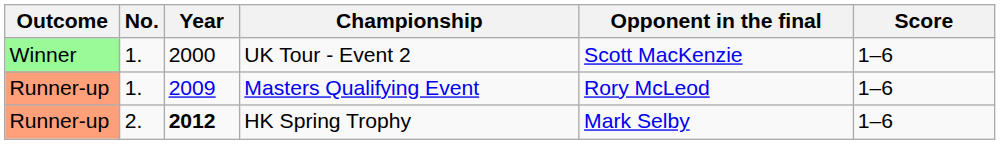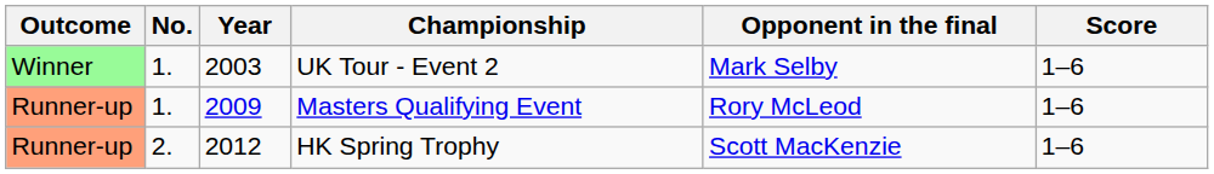UK Tour - Event 2 | Year: 2000 -> 2003
UK Tour - Event 2 | Opponent in the final: Scott MacKenzie -> Mark Selby
HK Spring Trophy | Year: bold -> normal
HK Spring Trophy | Opponent in the final: Mark Selby -> Scott MacKenzie
